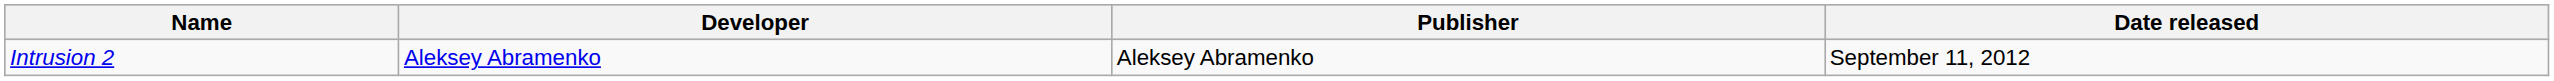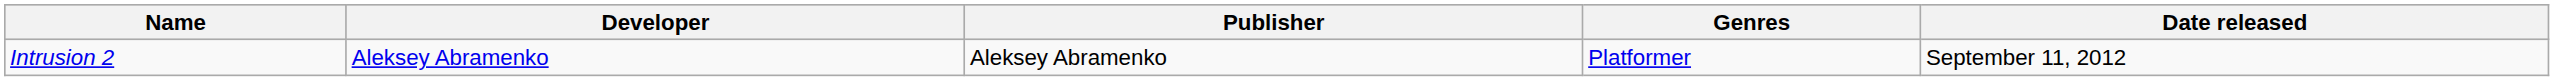+ column: Genres | Platformer
